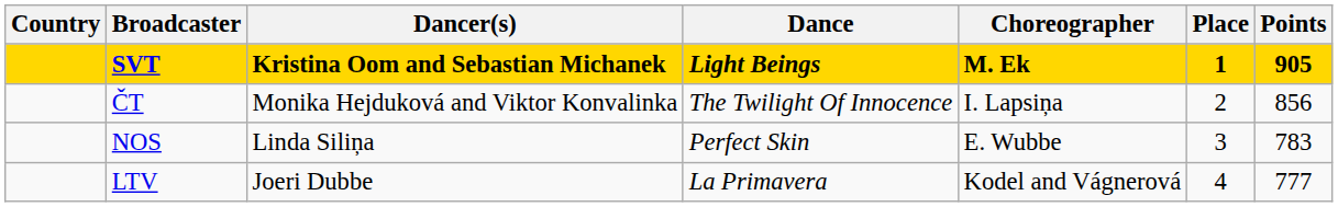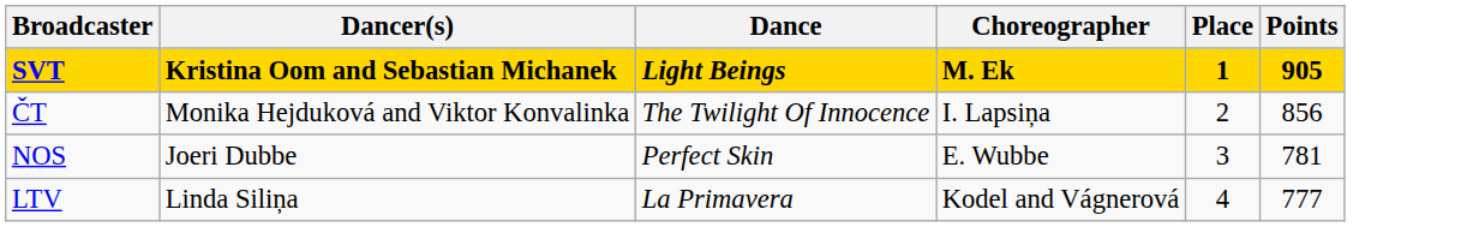- column: Country
NOS | Dancer(s): Linda Siliņa -> Joeri Dubbe
NOS | Points: 783 -> 781
LTV | Dancer(s): Joeri Dubbe -> Linda Siliņa
